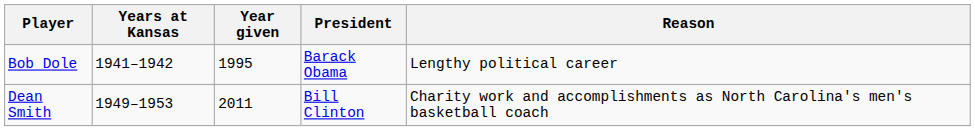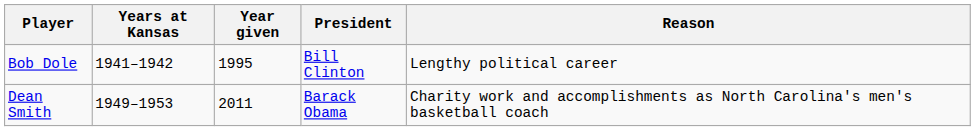Bob Dole | President: Barack Obama -> Bill Clinton
Dean Smith | President: Bill Clinton -> Barack Obama
